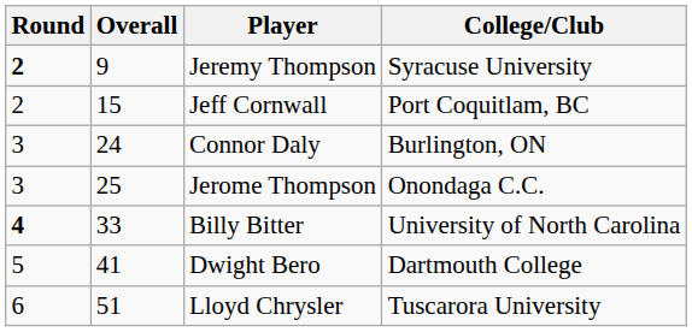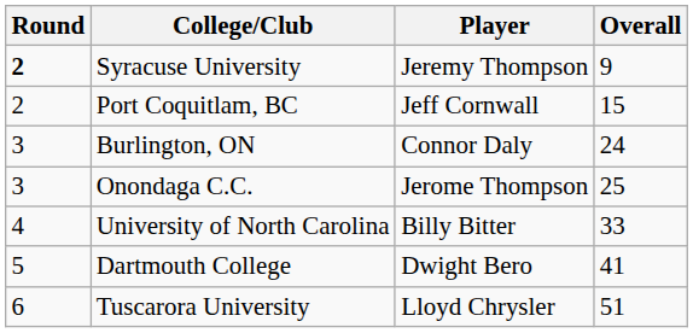columns swapped: Overall <-> College/Club
Billy Bitter | Round: bold -> normal
